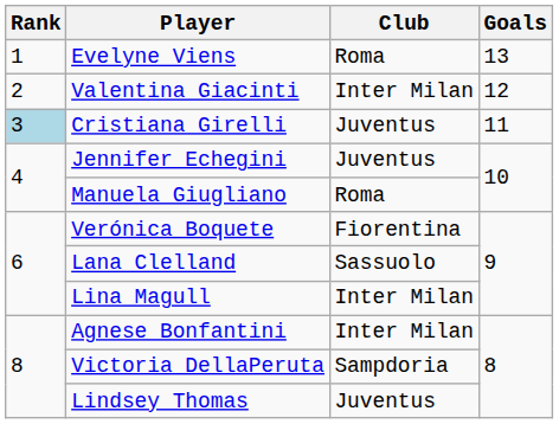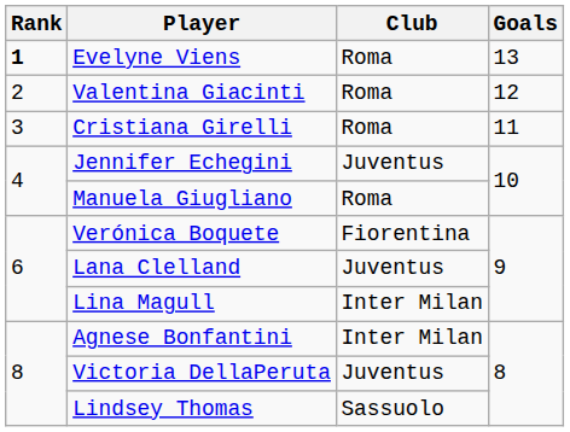Evelyne Viens | Rank: normal -> bold
Valentina Giacinti | Club: Inter Milan -> Roma
Cristiana Girelli | Rank: lightblue background -> no background
Cristiana Girelli | Club: Juventus -> Roma
Lana Clelland | Club: Sassuolo -> Juventus
Victoria DellaPeruta | Club: Sampdoria -> Juventus
Lindsey Thomas | Club: Juventus -> Sassuolo
